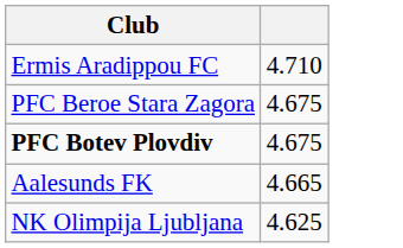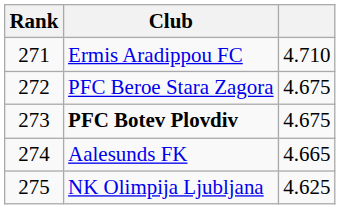+ column: Rank | 271 | 272 | 273 | 274 | 275
